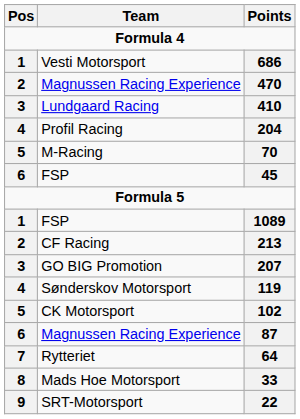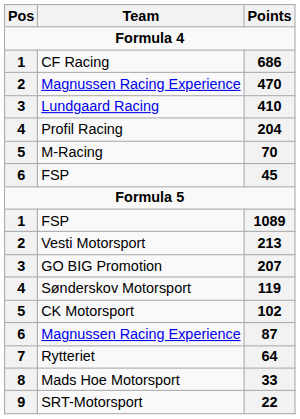686 | Team: Vesti Motorsport -> CF Racing
213 | Team: CF Racing -> Vesti Motorsport
